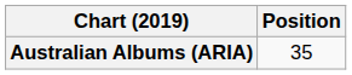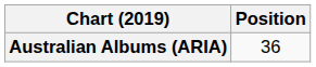Australian Albums (ARIA) | Position: 35 -> 36
